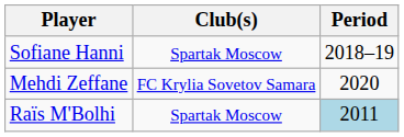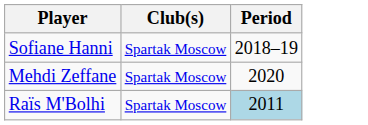Mehdi Zeffane | Club(s): FC Krylia Sovetov Samara -> Spartak Moscow
